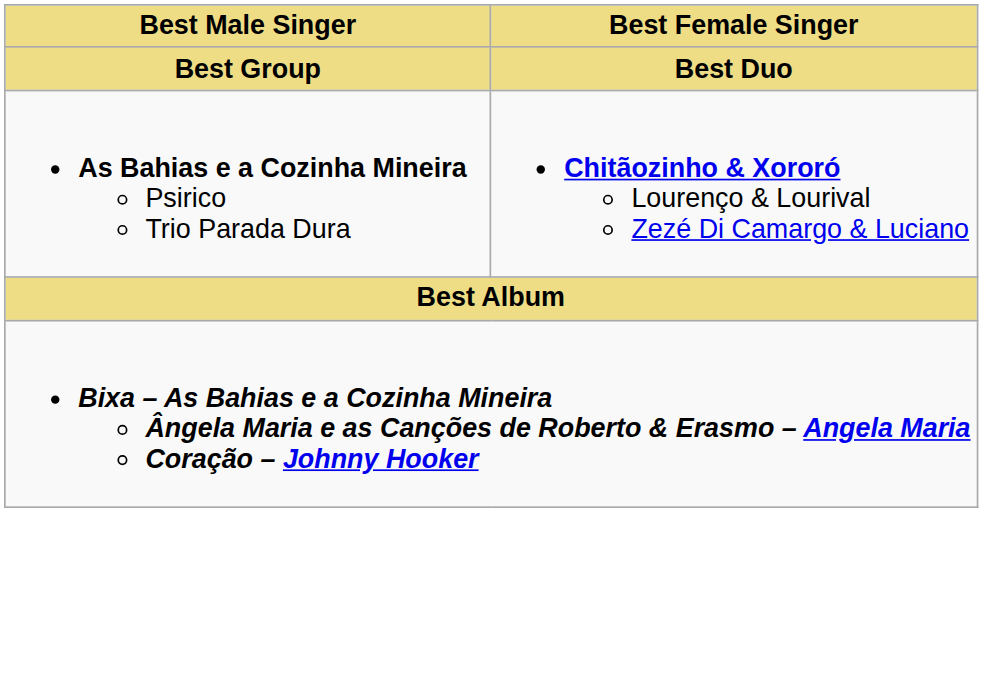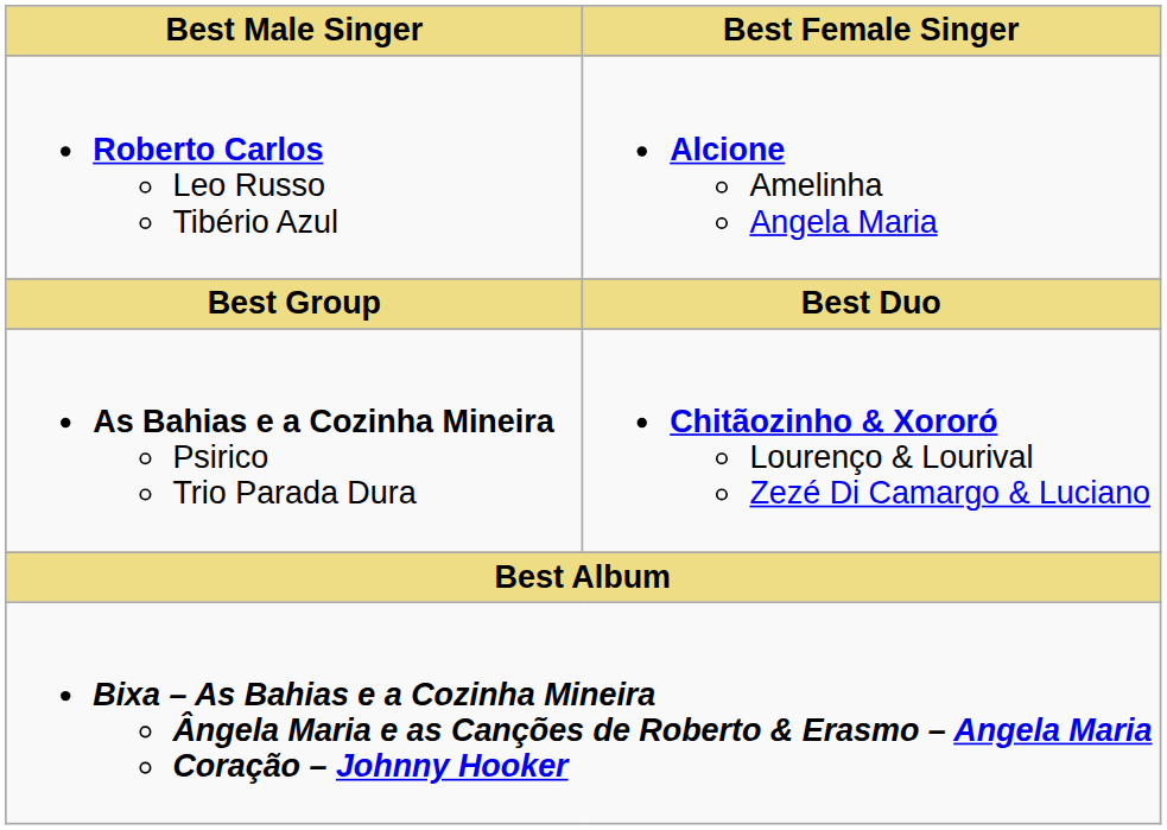+ row: Roberto Carlos Leo Russo Tibério Azul | Alcione Amelinha Angela Maria
